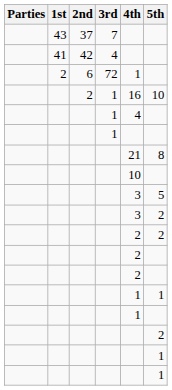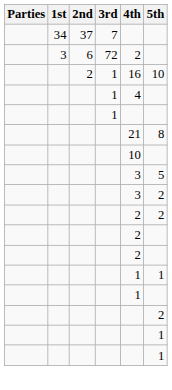37 | 1st: 43 -> 34
- row: 41 | 42 | 4
6 | 1st: 2 -> 3
6 | 4th: 1 -> 2
